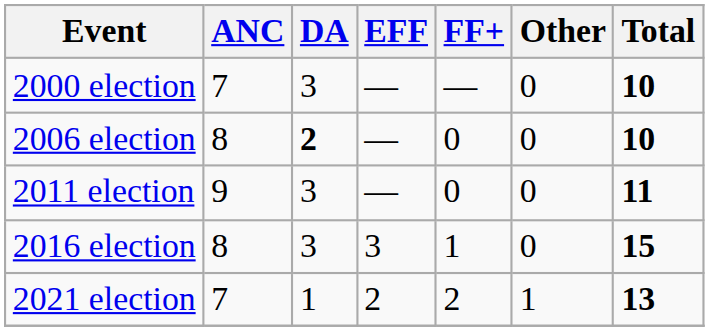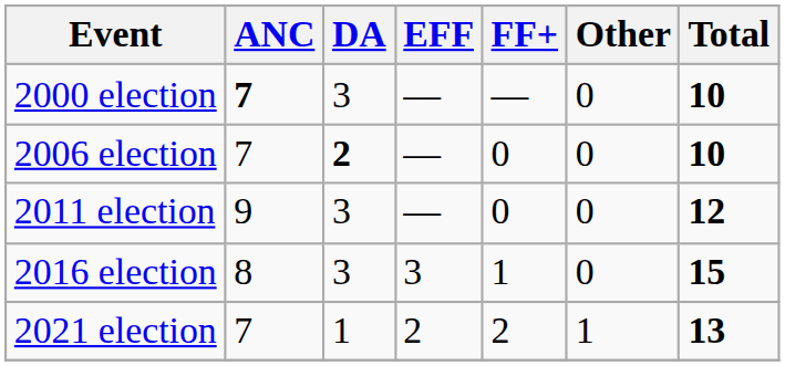2000 election | ANC: normal -> bold
2006 election | ANC: 8 -> 7
2011 election | Total: 11 -> 12
